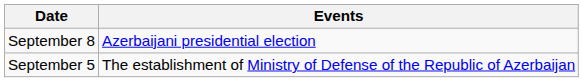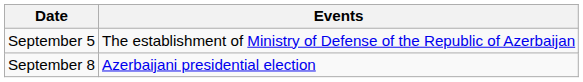rows swapped: September 5 <-> September 8
